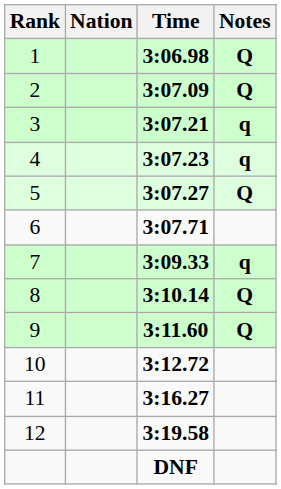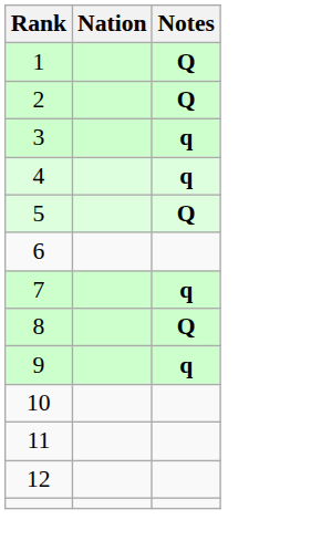- column: Time | 3:06.98 | 3:07.09 | 3:07.21 | 3:07.23 | 3:07.27 | 3:07.71 | 3:09.33 | 3:10.14 | 3:11.60 | 3:12.72 | 3:16.27 | 3:19.58 | DNF
9 | Notes: Q -> q
